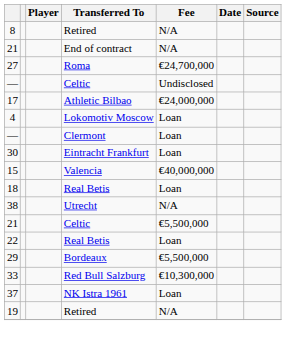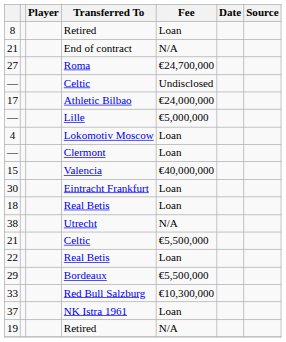8 | Fee: N/A -> Loan
+ row: — | Lille | €5,000,000
rows swapped: 15 <-> 30
